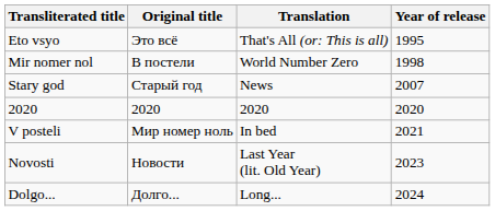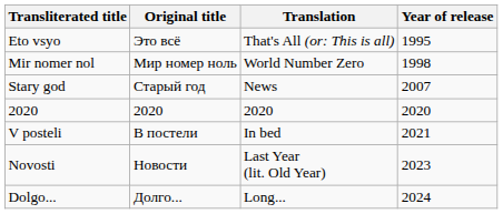Mir nomer nol | Original title: В постели -> Мир номер ноль
V posteli | Original title: Мир номер ноль -> В постели
